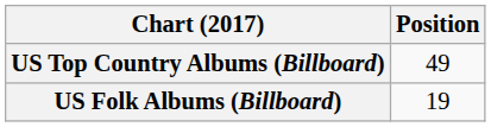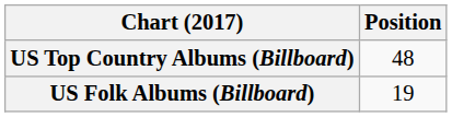US Top Country Albums (Billboard) | Position: 49 -> 48
